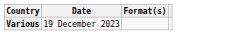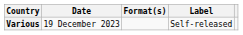+ column: Label | Self-released
